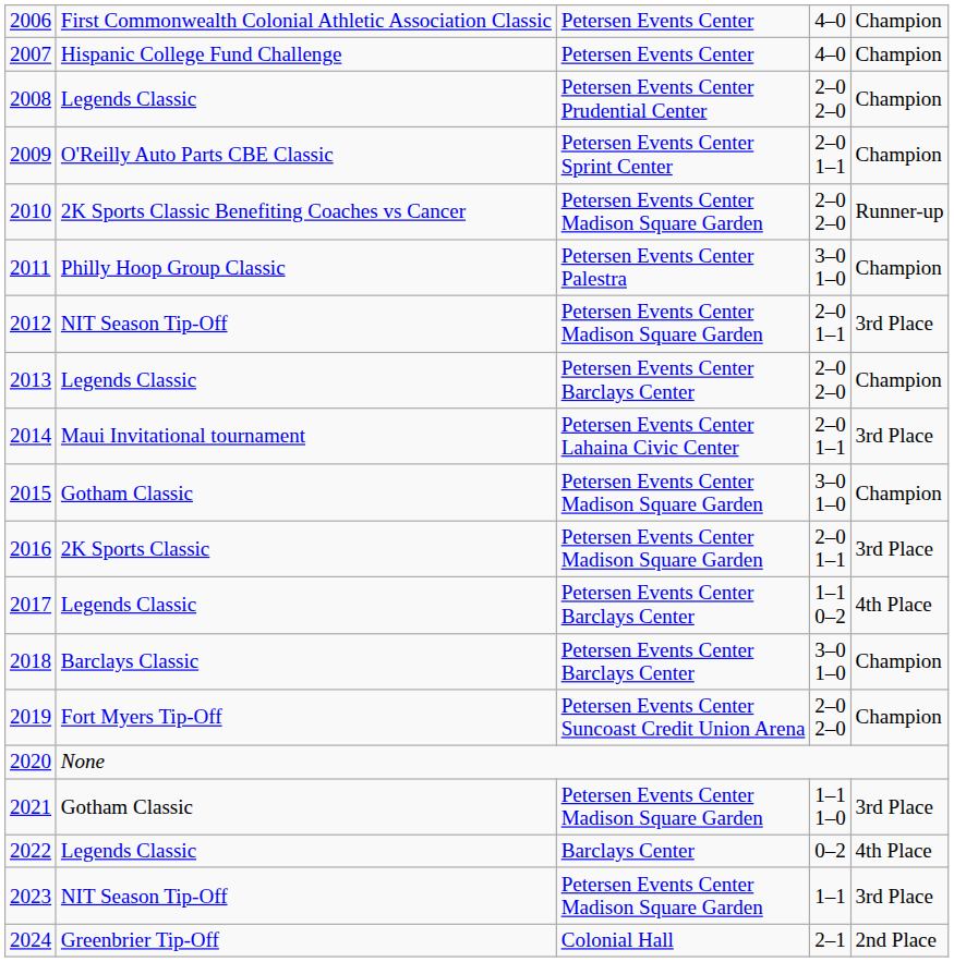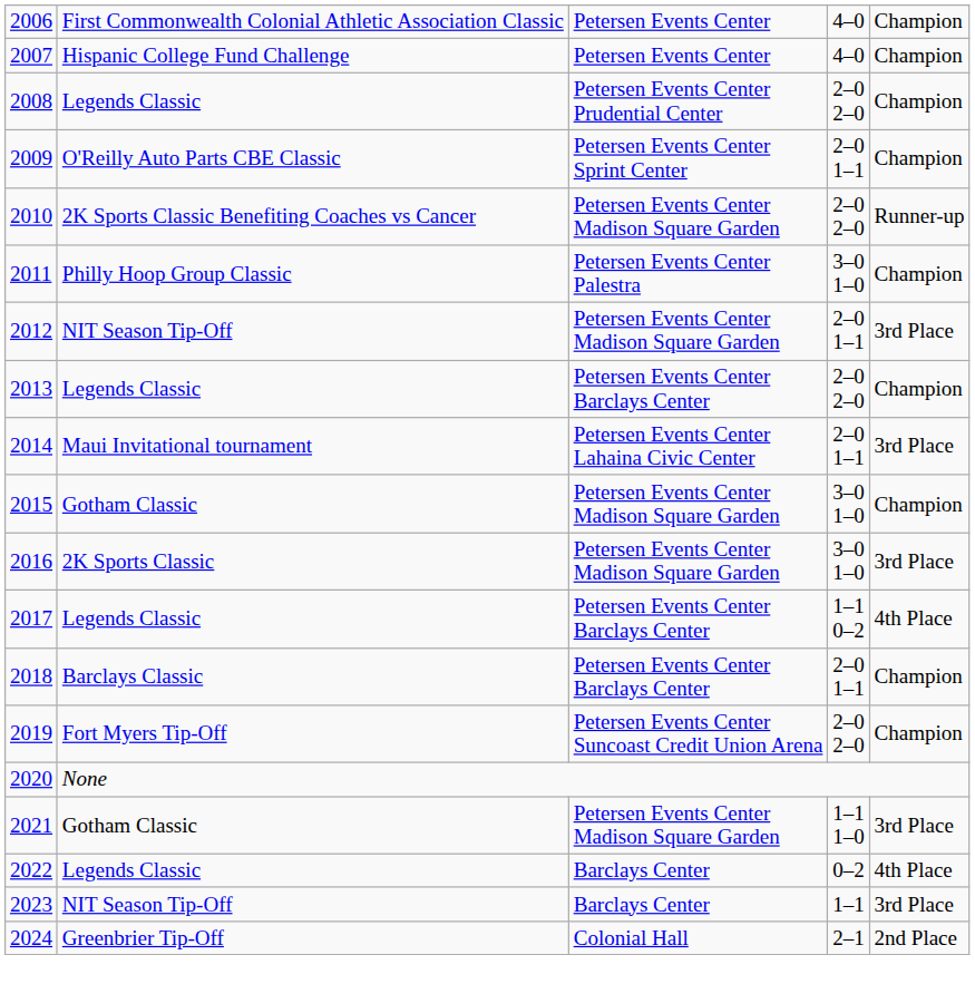2016 | column 4: 2–0 1–1 -> 3–0 1–0
2018 | column 4: 3–0 1–0 -> 2–0 1–1
2023 | column 3: Petersen Events Center Madison Square Garden -> Barclays Center
